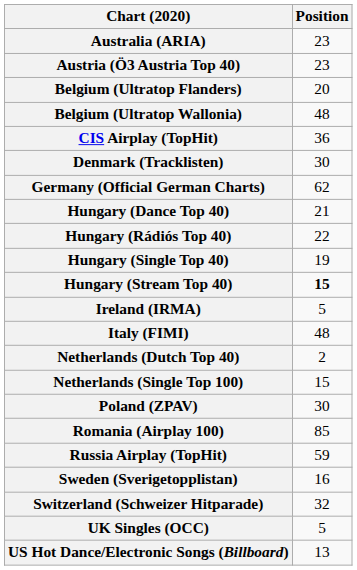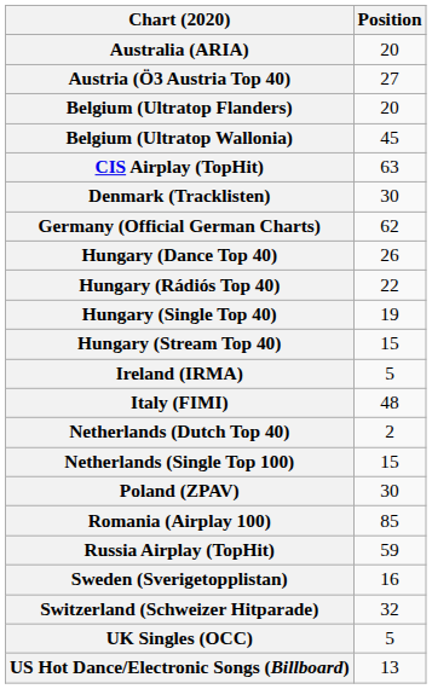Australia (ARIA) | Position: 23 -> 20
Austria (Ö3 Austria Top 40) | Position: 23 -> 27
Belgium (Ultratop Wallonia) | Position: 48 -> 45
CIS Airplay (TopHit) | Position: 36 -> 63
Hungary (Dance Top 40) | Position: 21 -> 26
Hungary (Stream Top 40) | Position: bold -> normal
